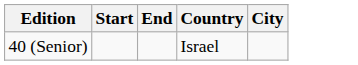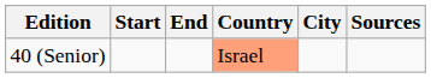+ column: Sources
40 (Senior) | Country: no background -> lightsalmon background
